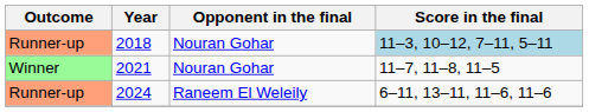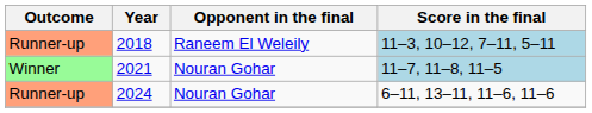2018 | Opponent in the final: Nouran Gohar -> Raneem El Weleily
2021 | Score in the final: no background -> lightblue background
2024 | Opponent in the final: Raneem El Weleily -> Nouran Gohar
